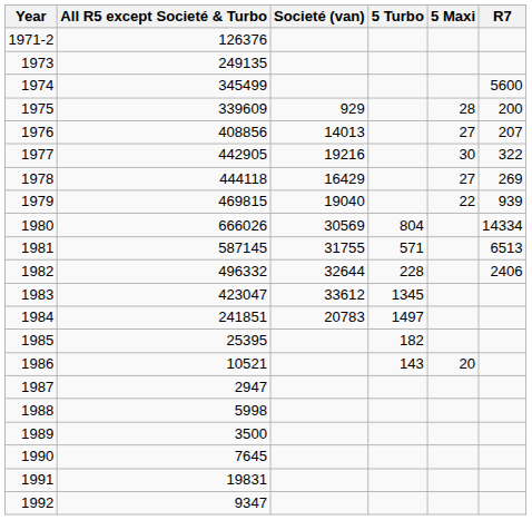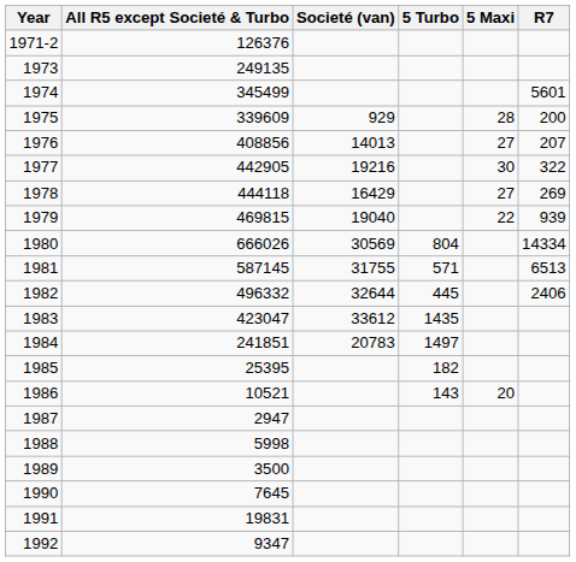1974 | R7: 5600 -> 5601
1982 | 5 Turbo: 228 -> 445
1983 | 5 Turbo: 1345 -> 1435
